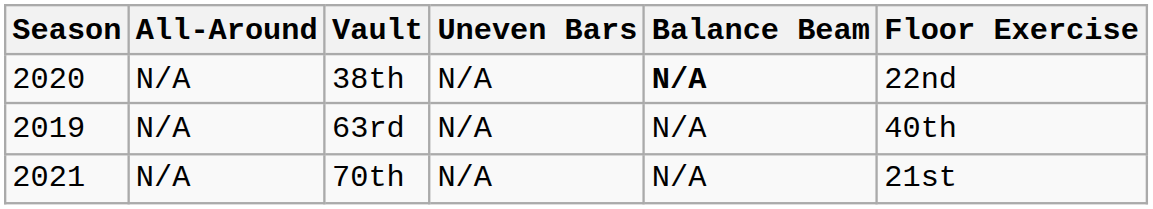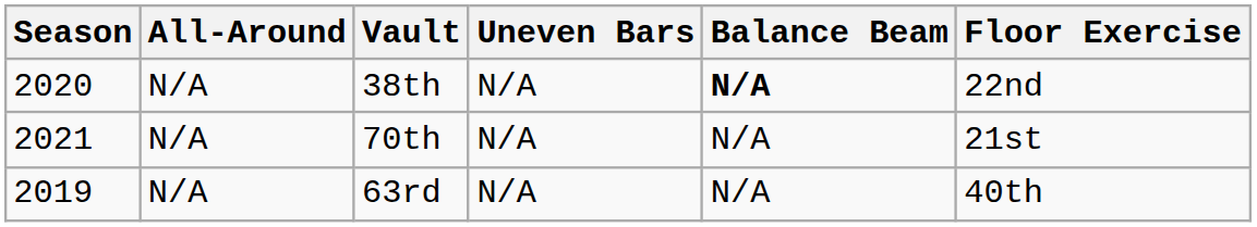rows swapped: 63rd <-> 70th
